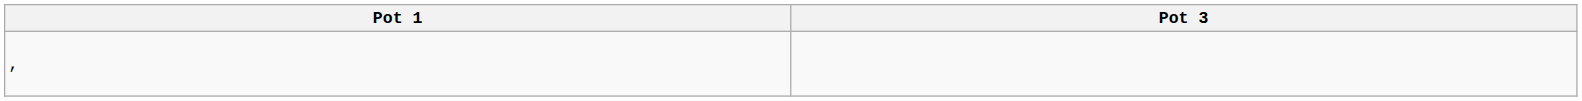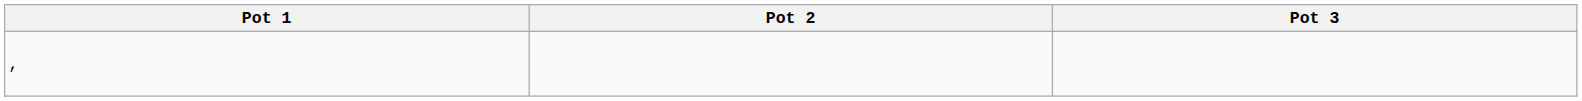+ column: Pot 2
